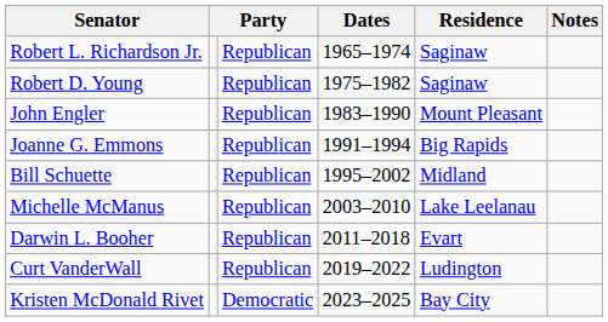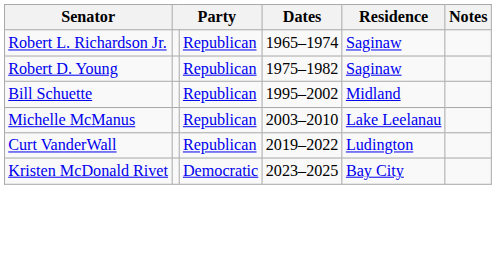- row: John Engler | Republican | 1983–1990 | Mount Pleasant
- row: Joanne G. Emmons | Republican | 1991–1994 | Big Rapids
- row: Darwin L. Booher | Republican | 2011–2018 | Evart
